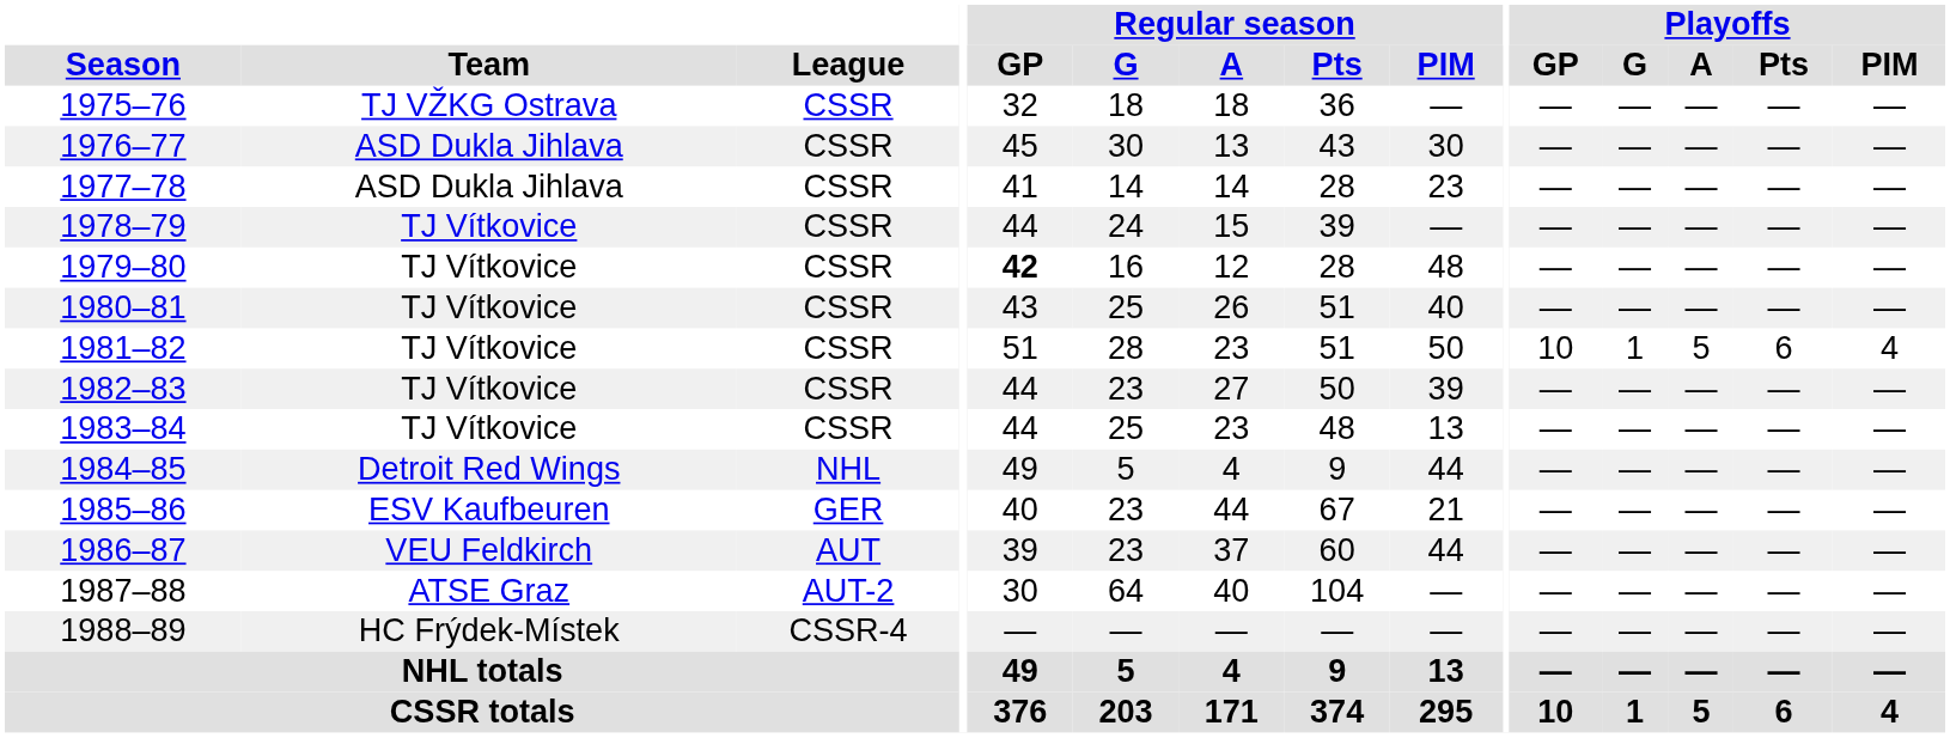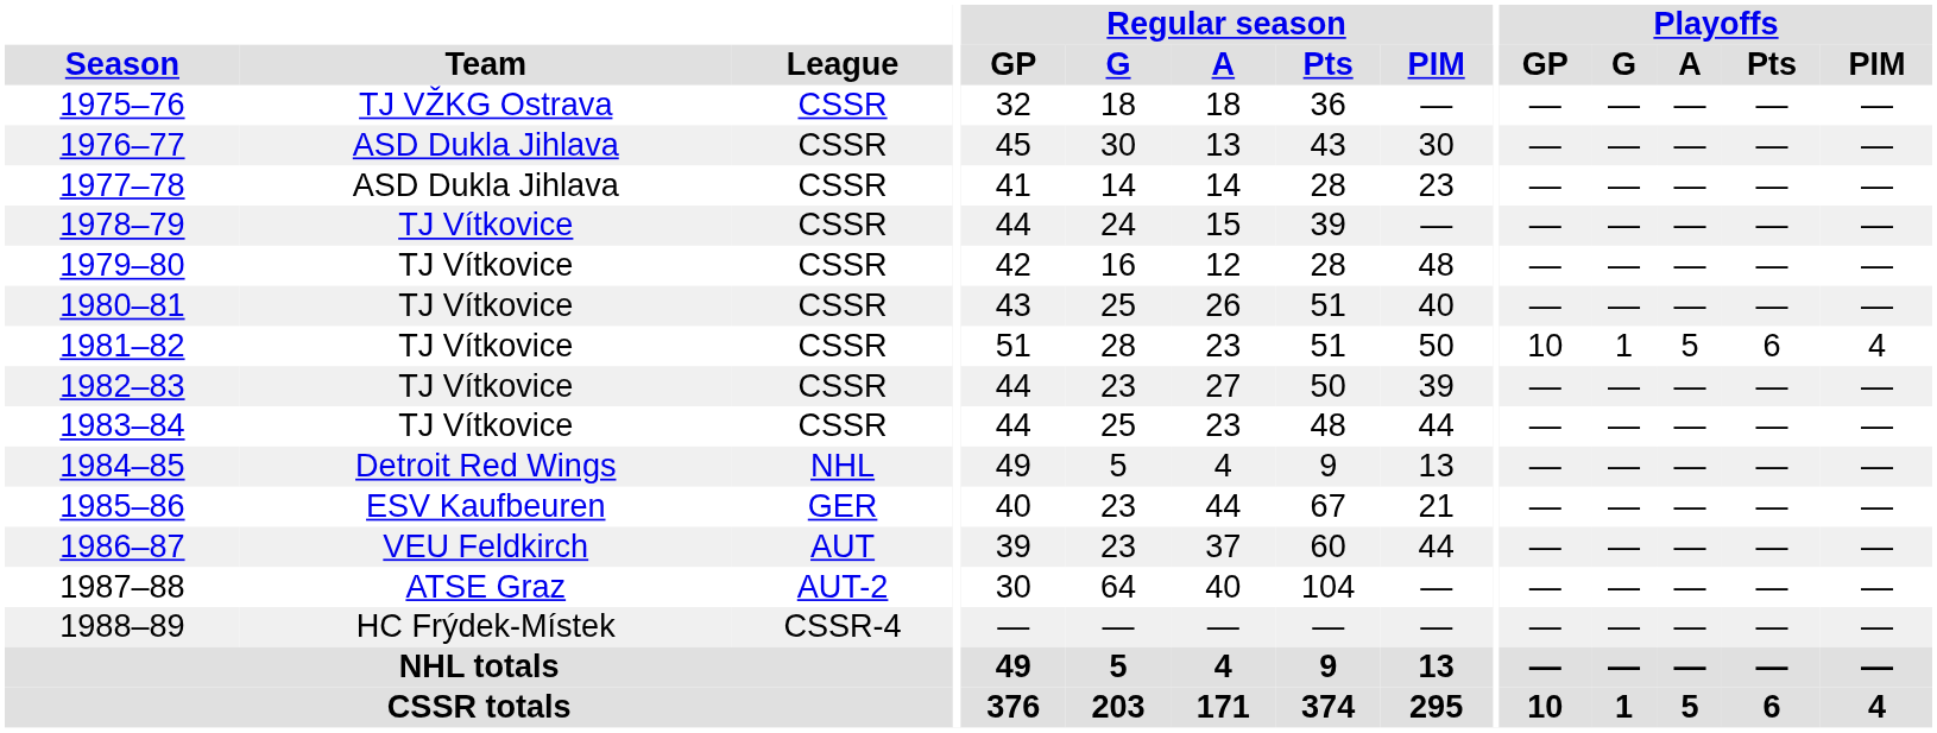1979–80 | Regular season / GP: bold -> normal
1983–84 | Regular season / PIM: 13 -> 44
1984–85 | Regular season / PIM: 44 -> 13
